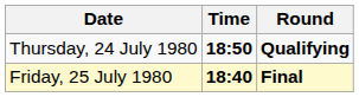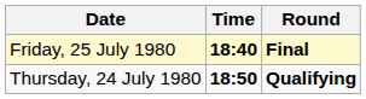rows swapped: Thursday, 24 July 1980 <-> Friday, 25 July 1980
